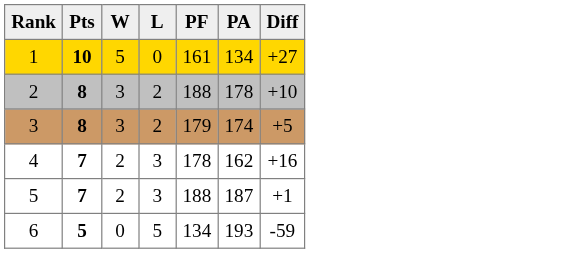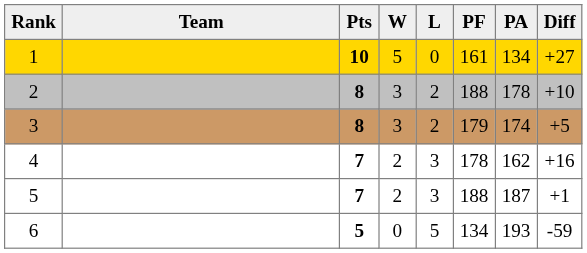+ column: Team
